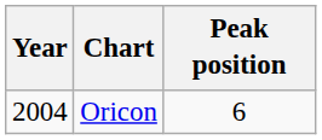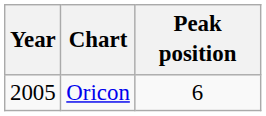Oricon | Year: 2004 -> 2005
